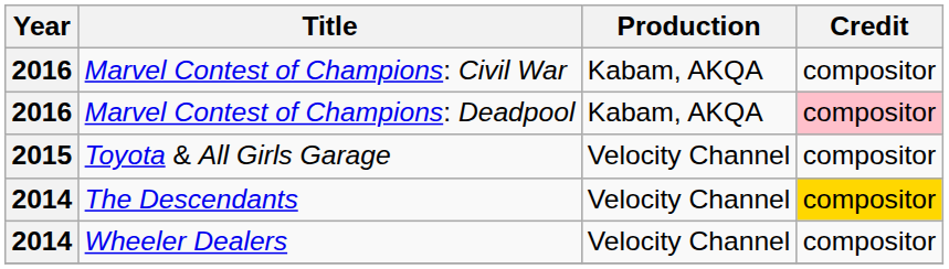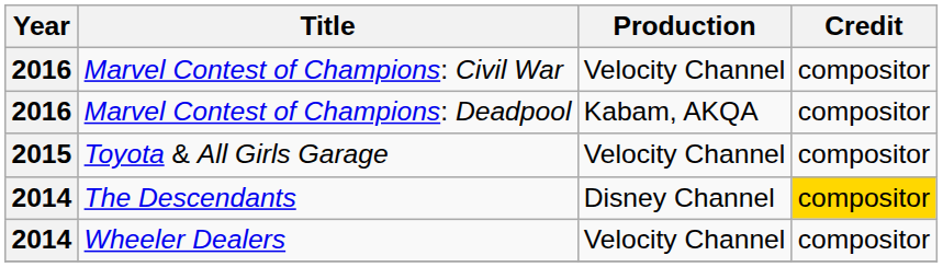Marvel Contest of Champions: Civil War | Production: Kabam, AKQA -> Velocity Channel
Marvel Contest of Champions: Deadpool | Credit: pink background -> no background
The Descendants | Production: Velocity Channel -> Disney Channel
